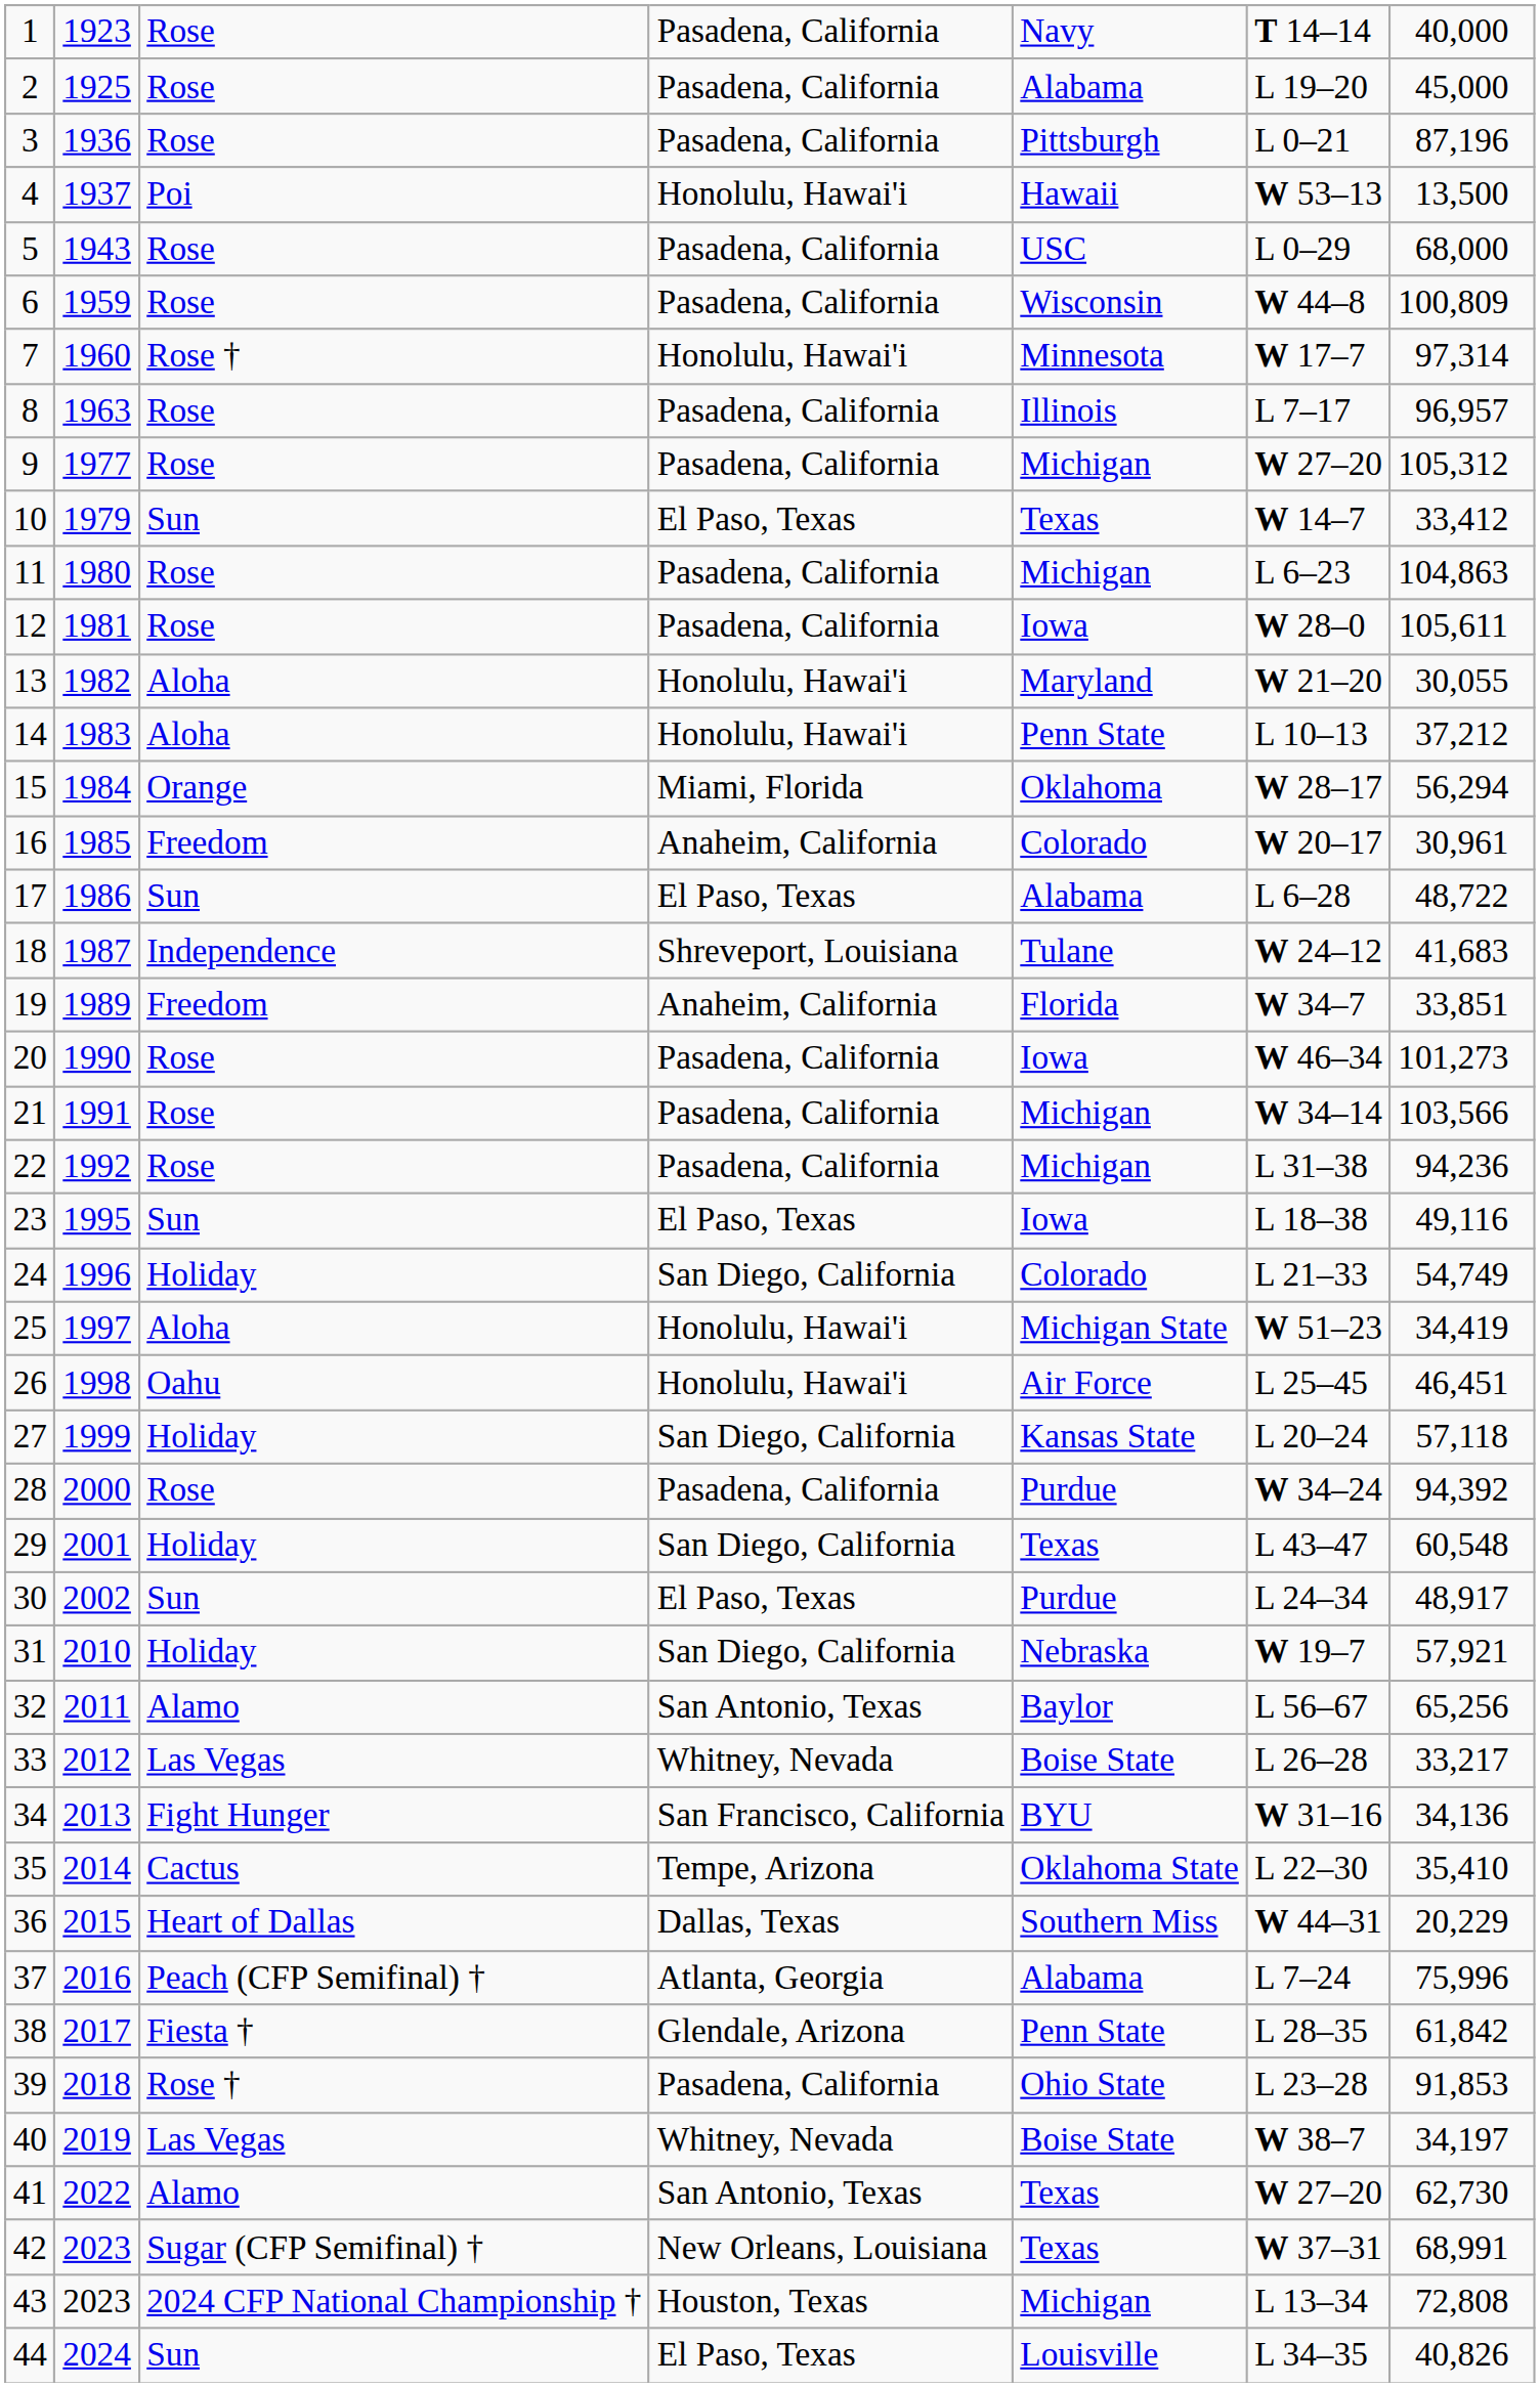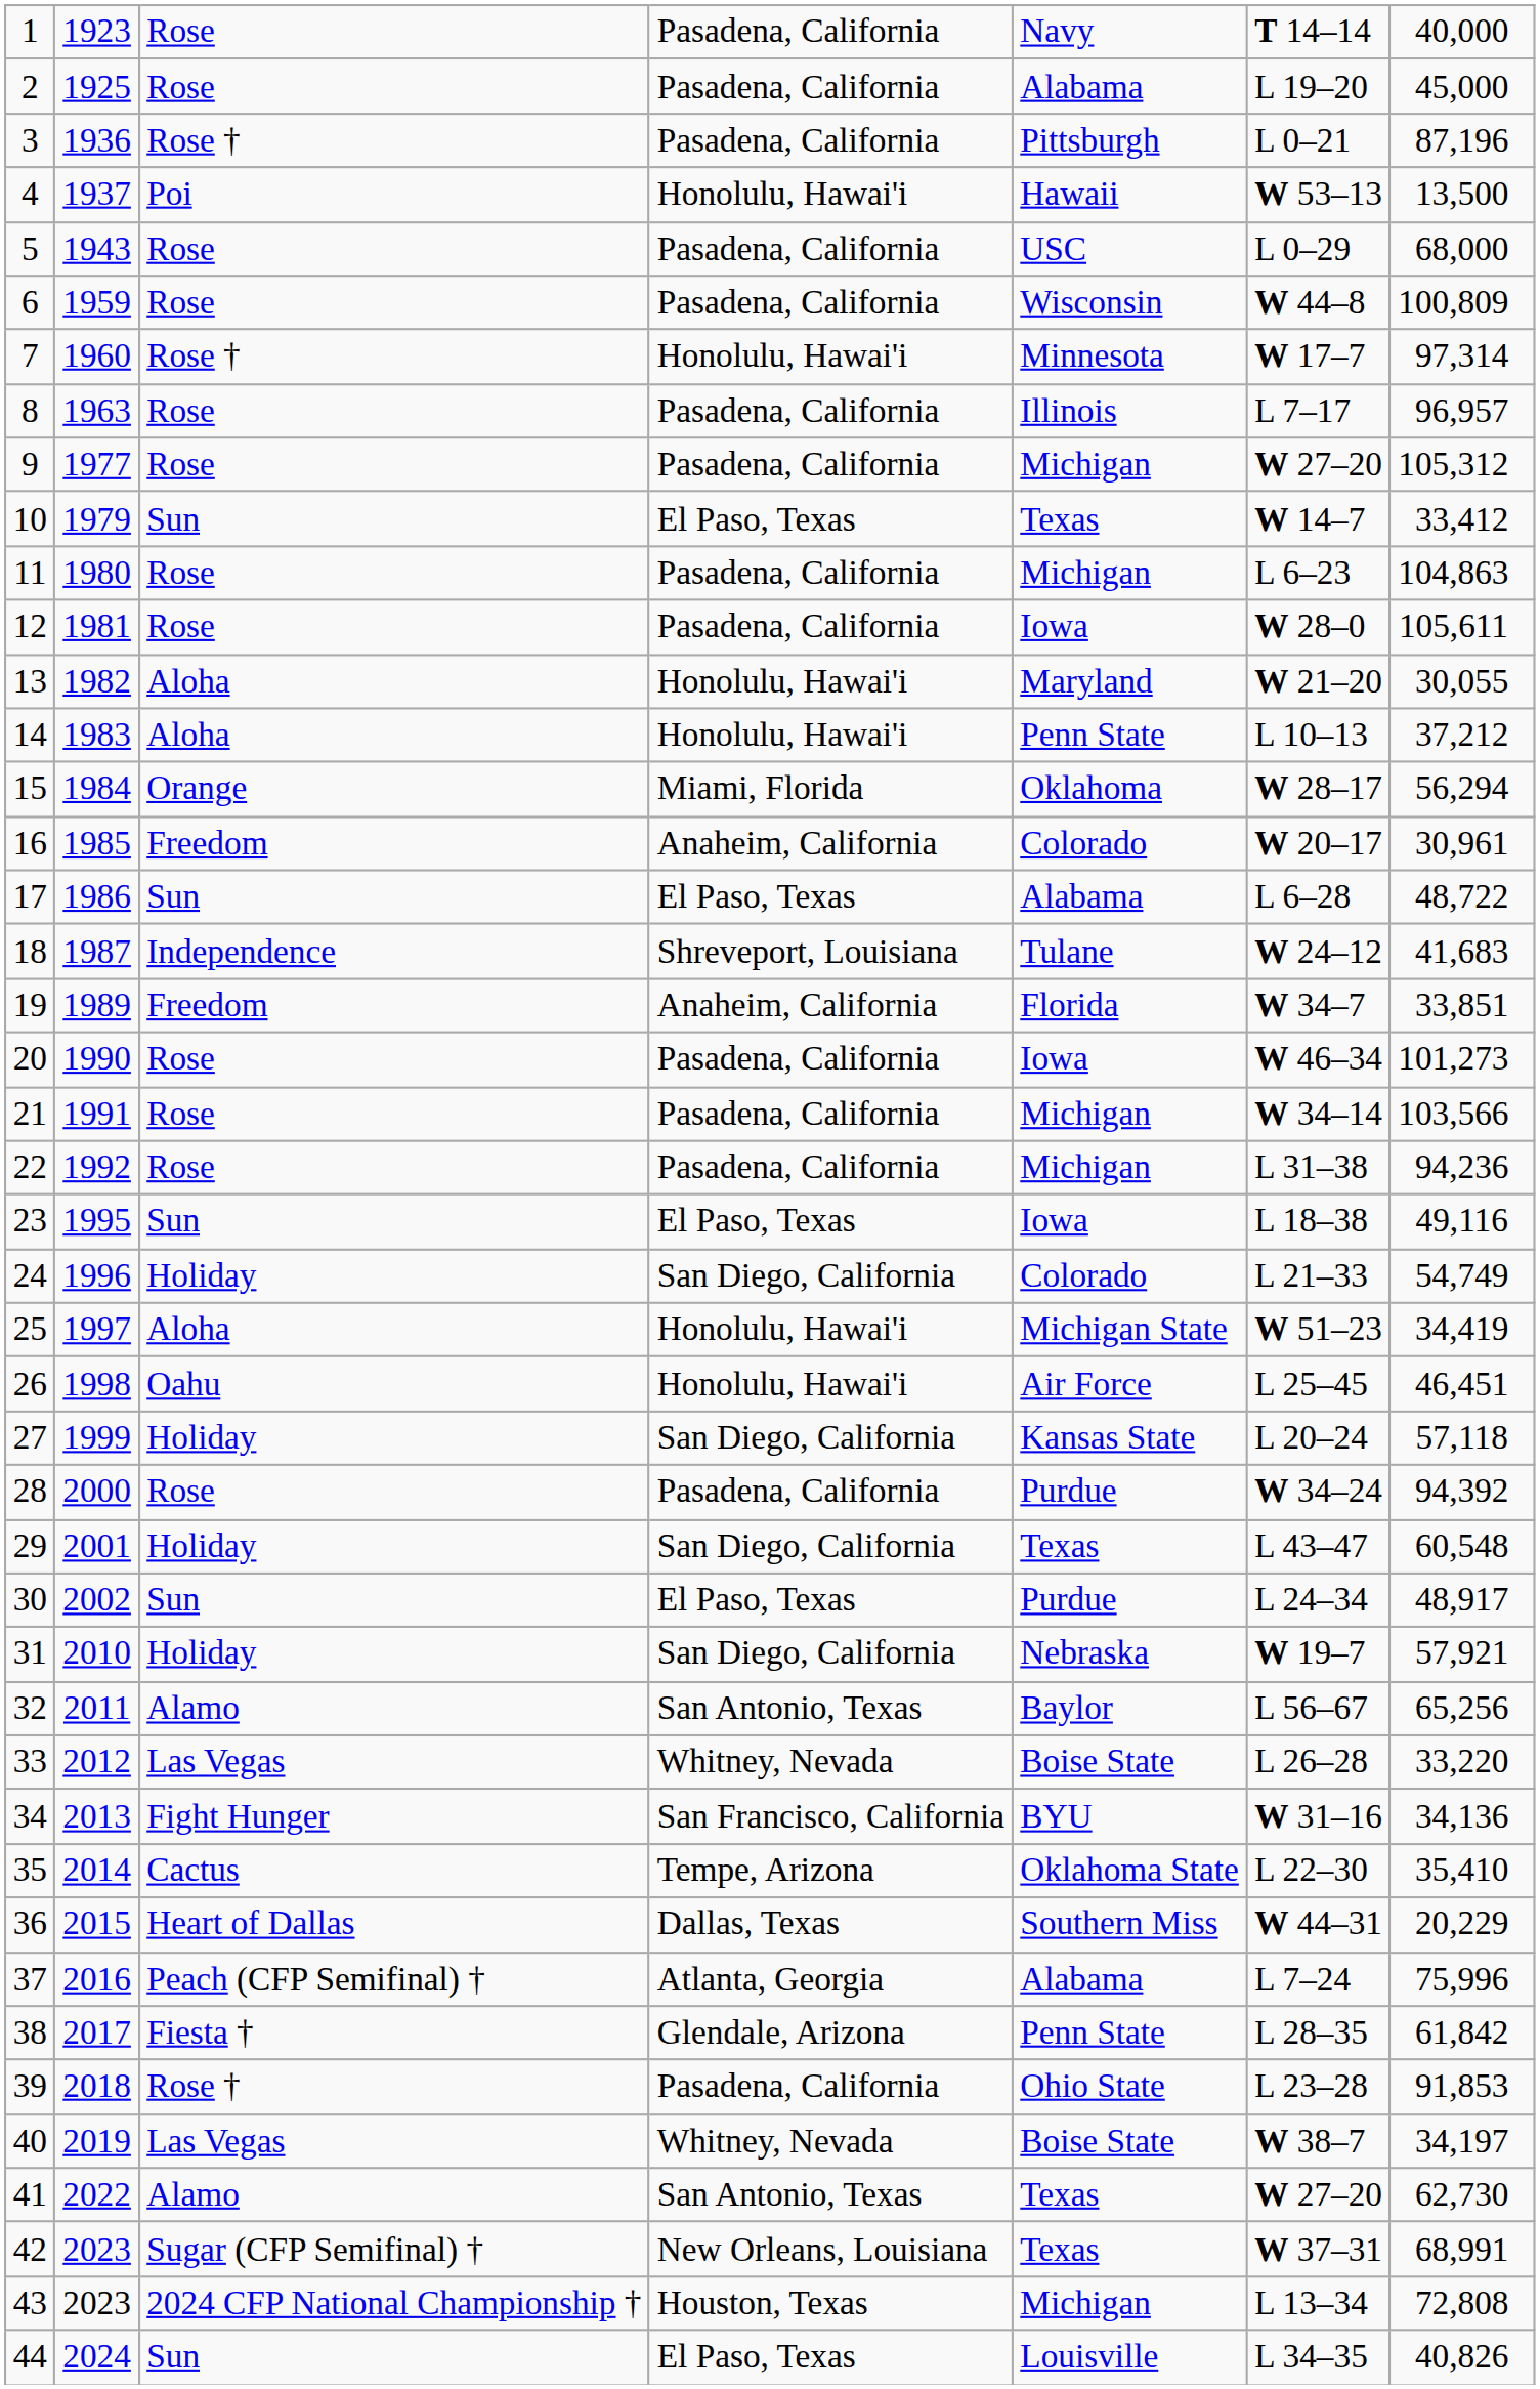3 | column 3: Rose -> Rose †
33 | column 7: 33,217 -> 33,220
